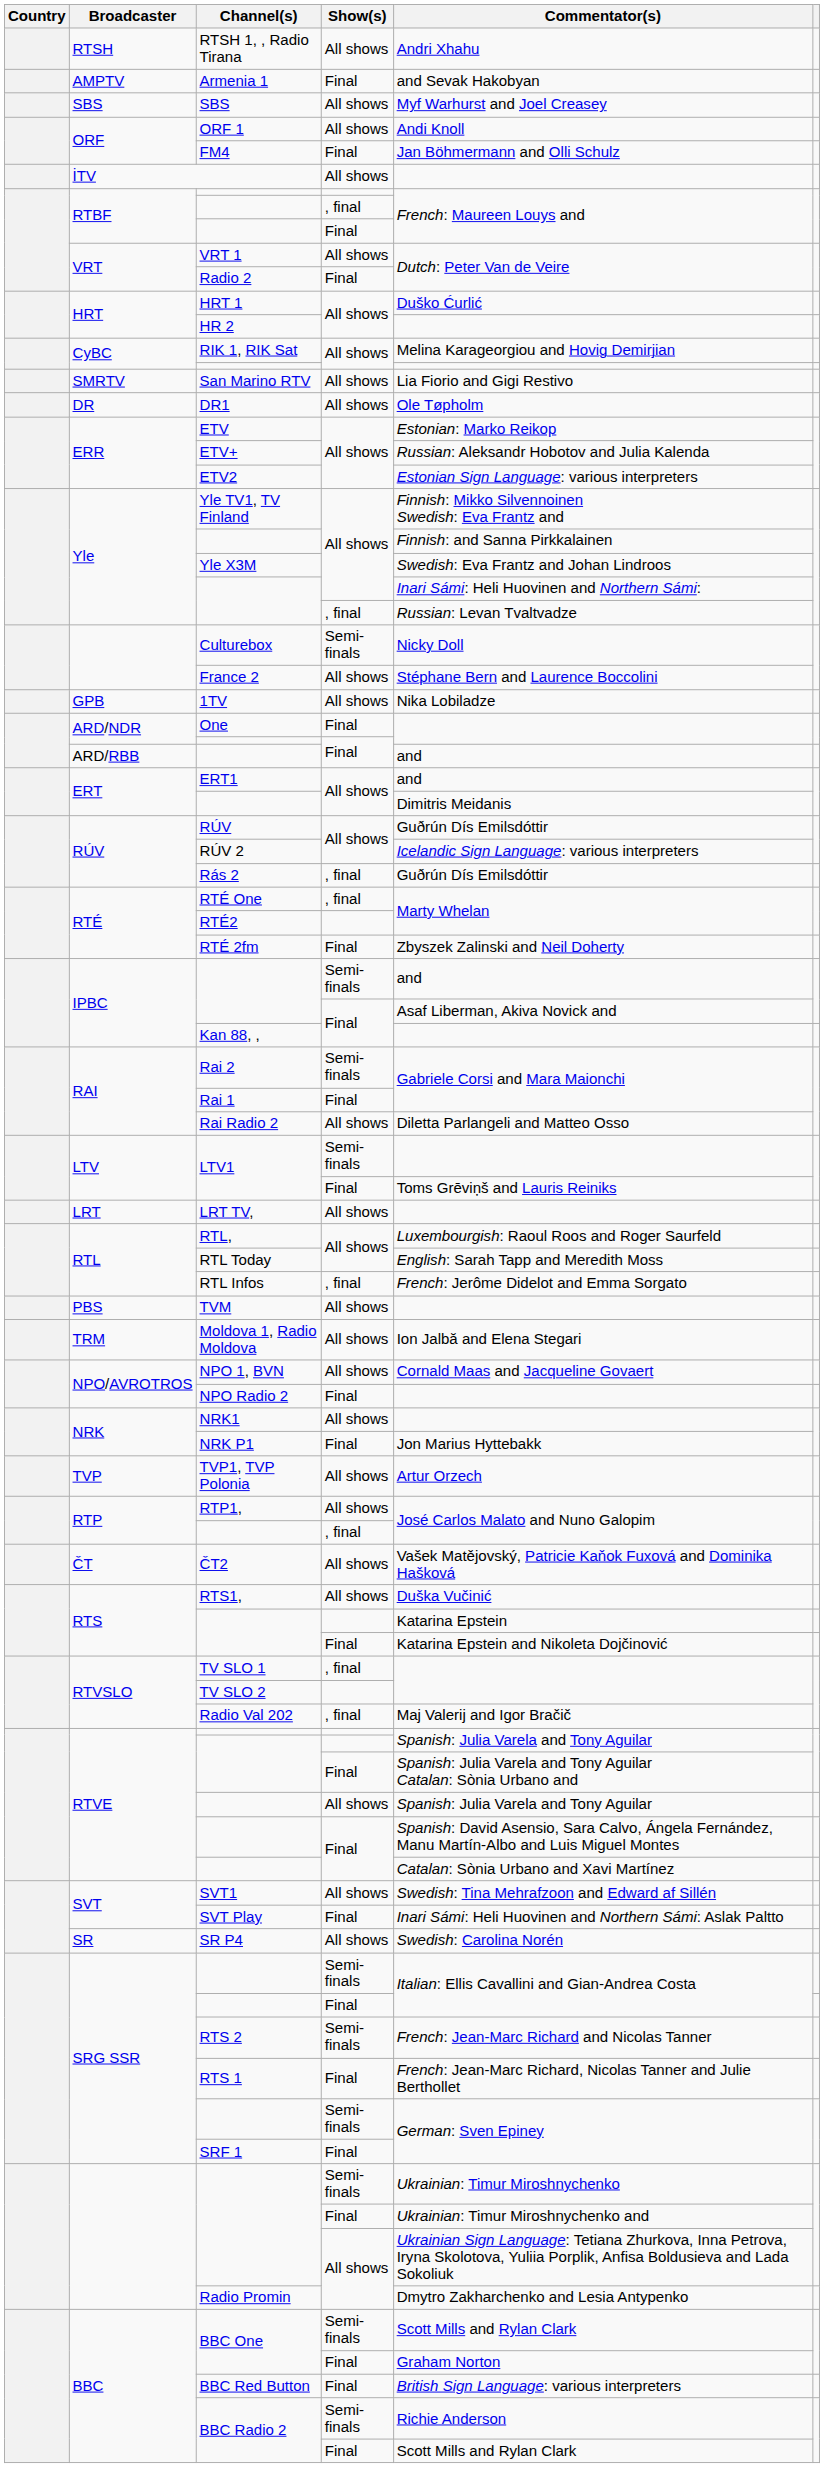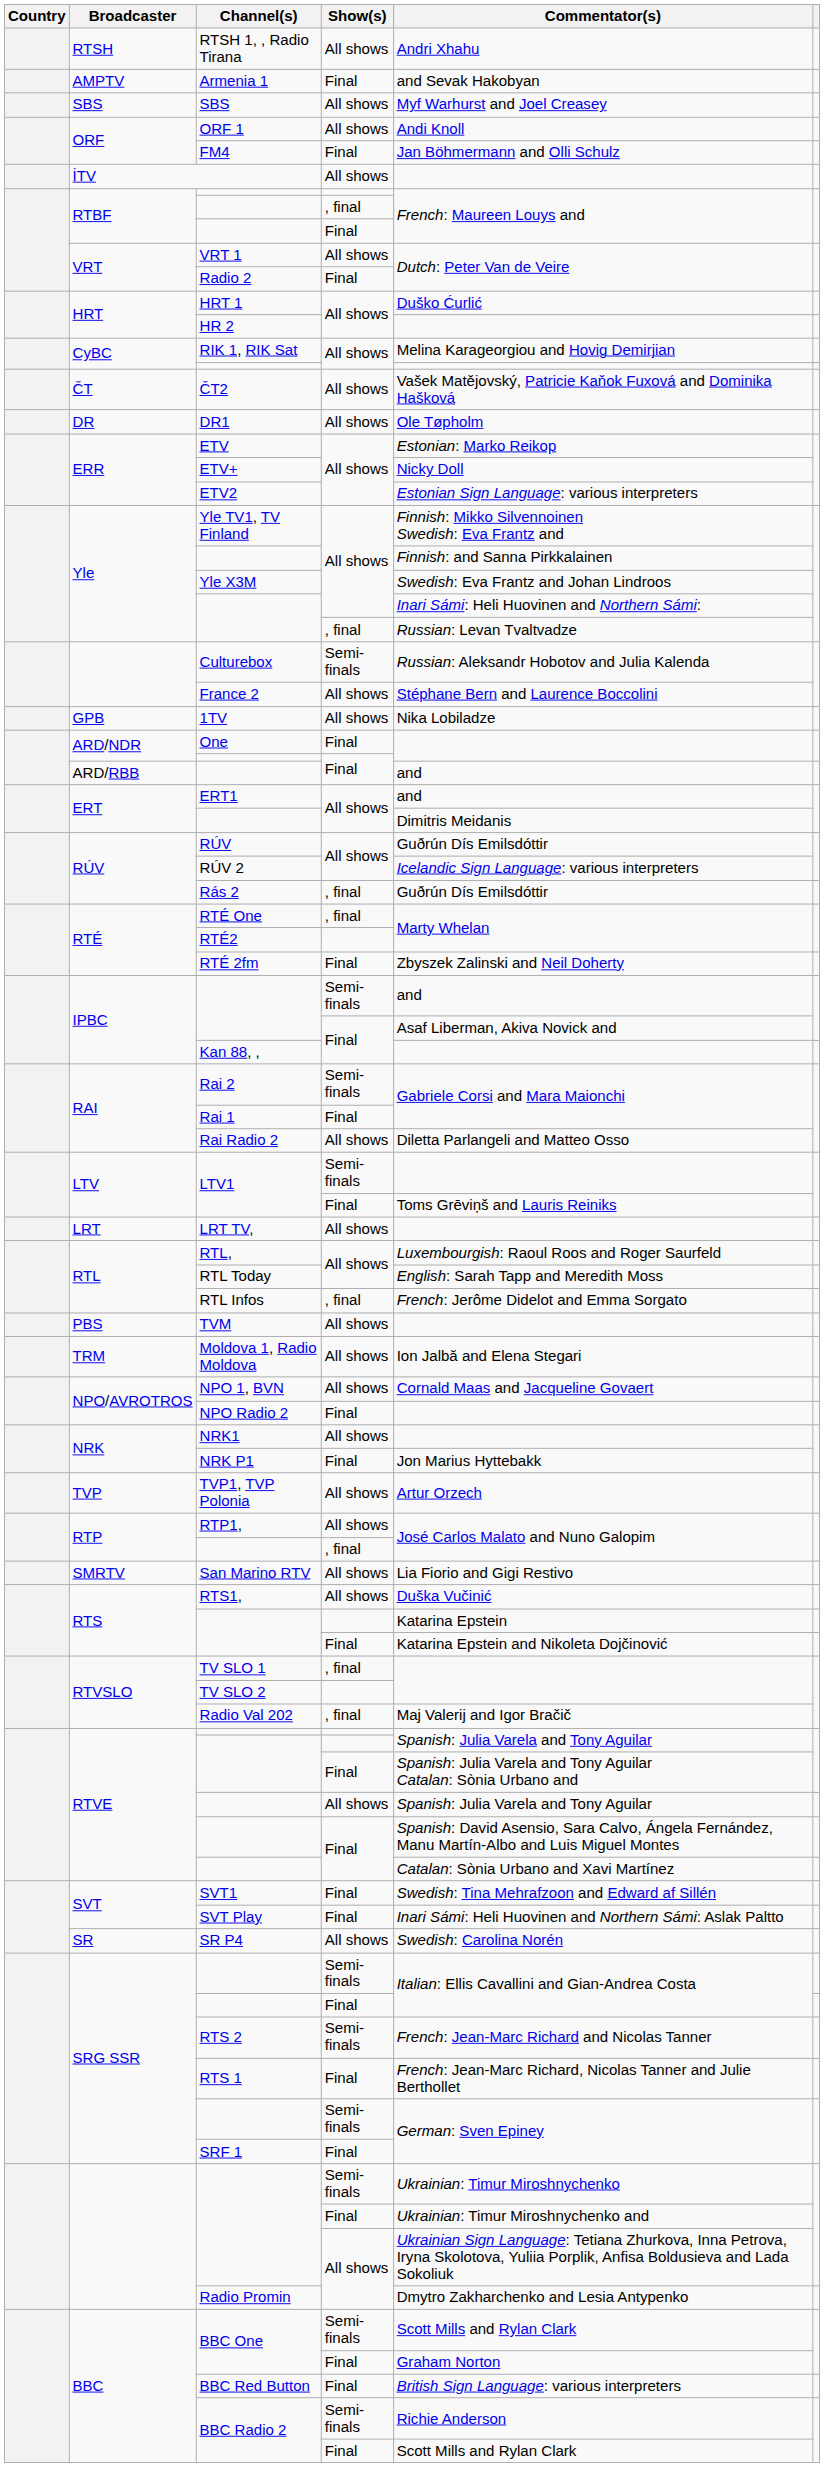rows swapped: ČT2 <-> San Marino RTV
ETV+ | Commentator(s): Russian: Aleksandr Hobotov and Julia Kalenda -> Nicky Doll
Culturebox | Commentator(s): Nicky Doll -> Russian: Aleksandr Hobotov and Julia Kalenda
SVT1 | Show(s): All shows -> Final
